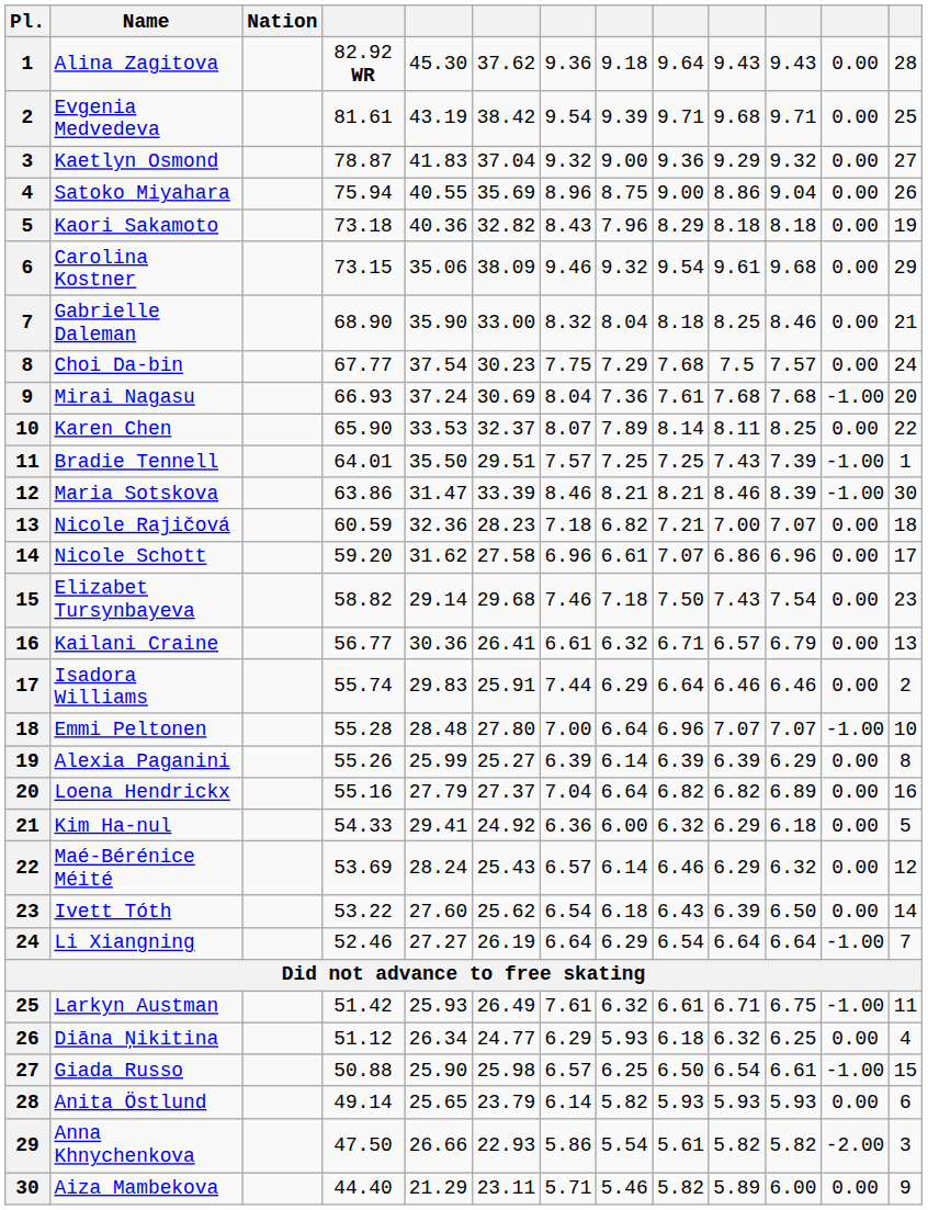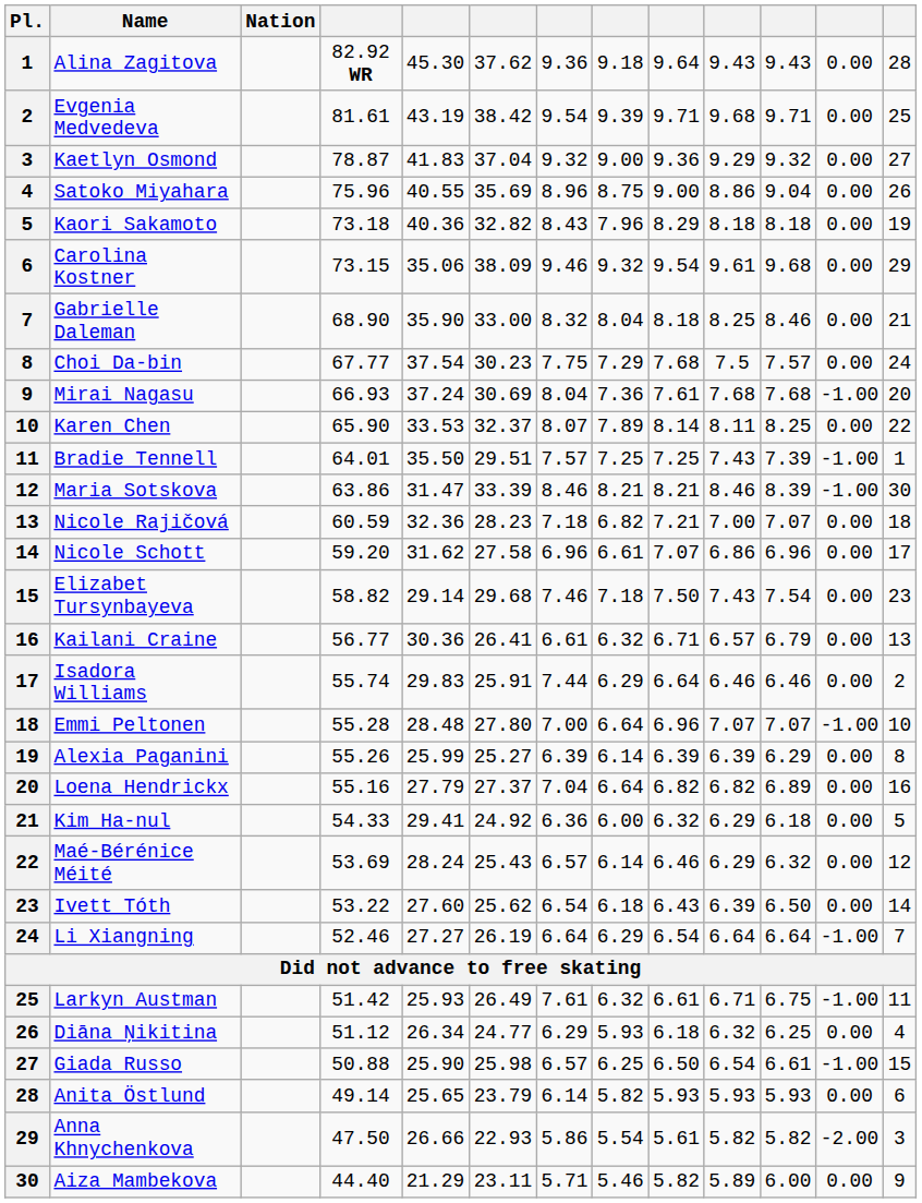Satoko Miyahara | column 4: 75.94 -> 75.96
